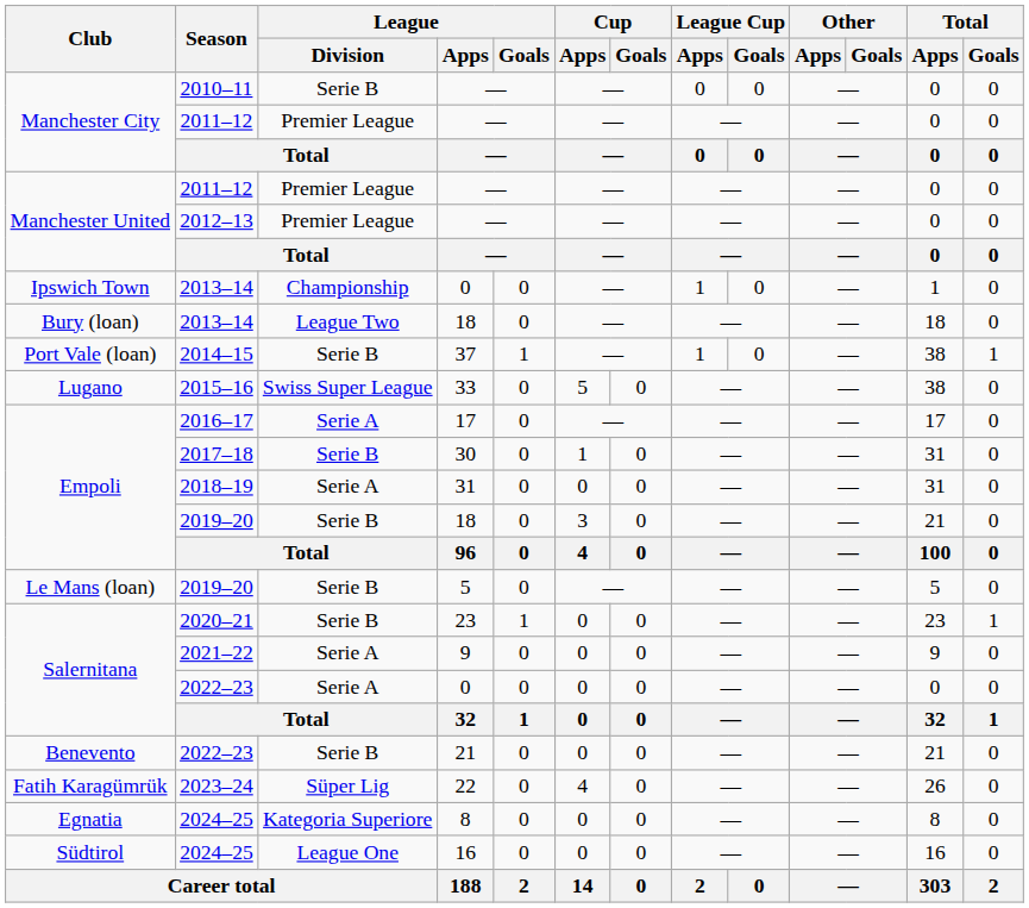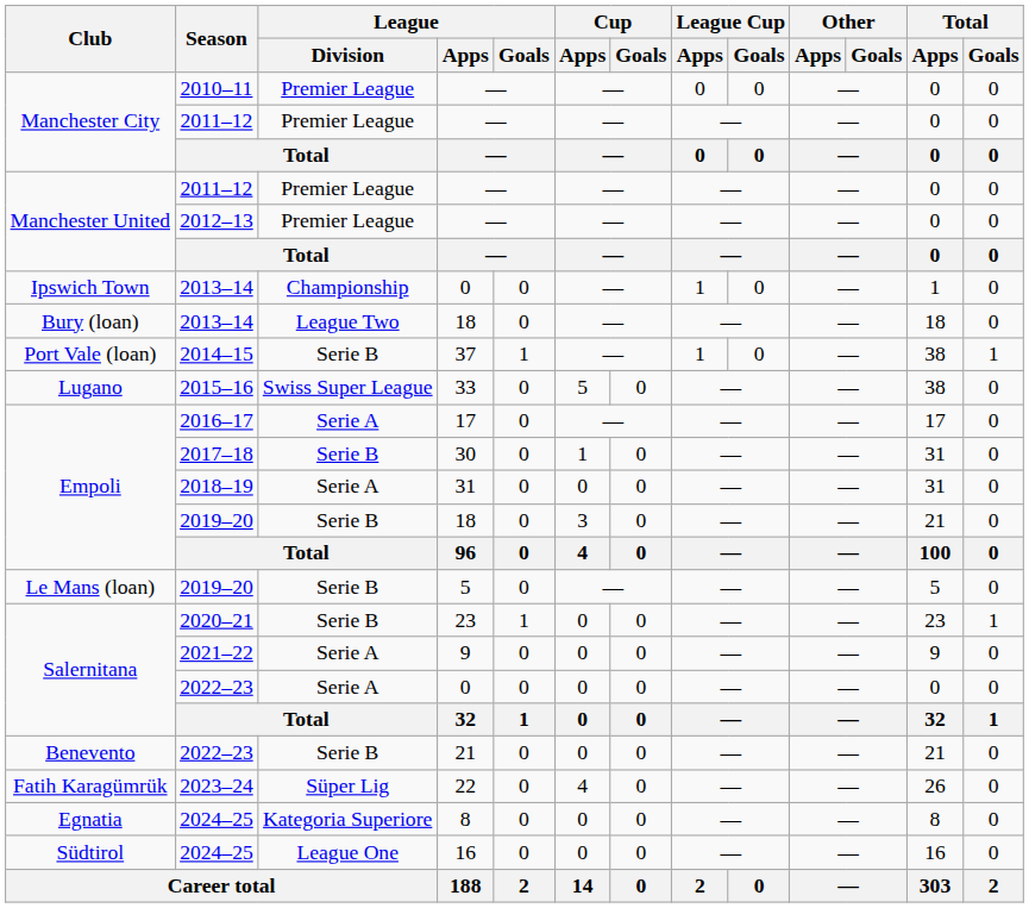2010–11 | League / Division: Serie B -> Premier League
